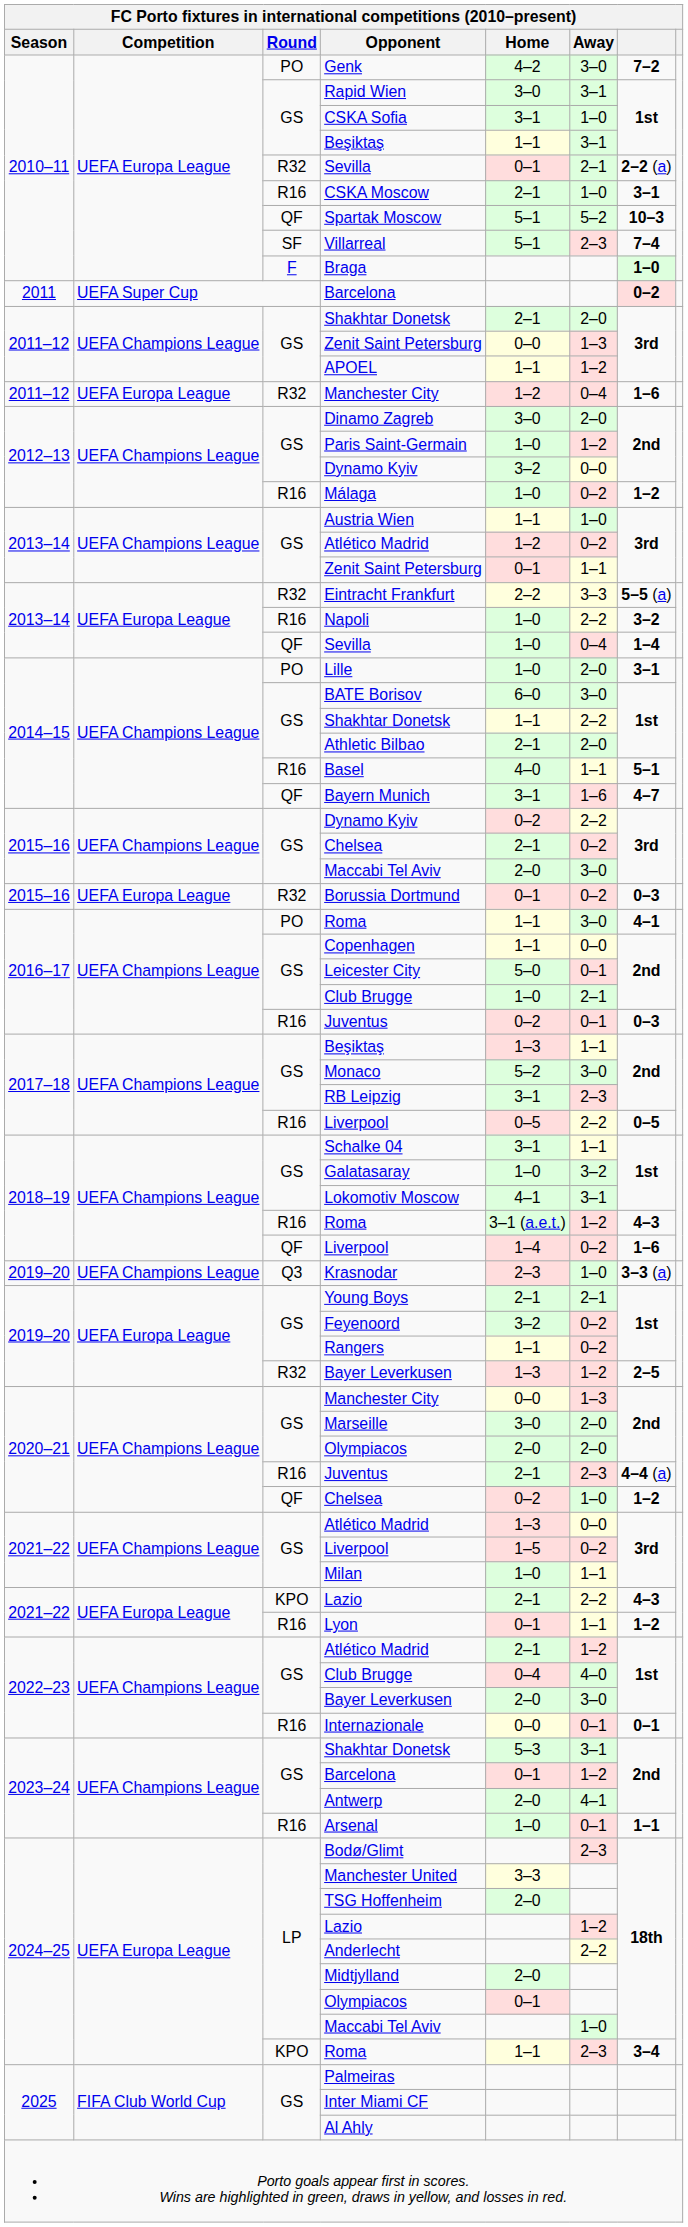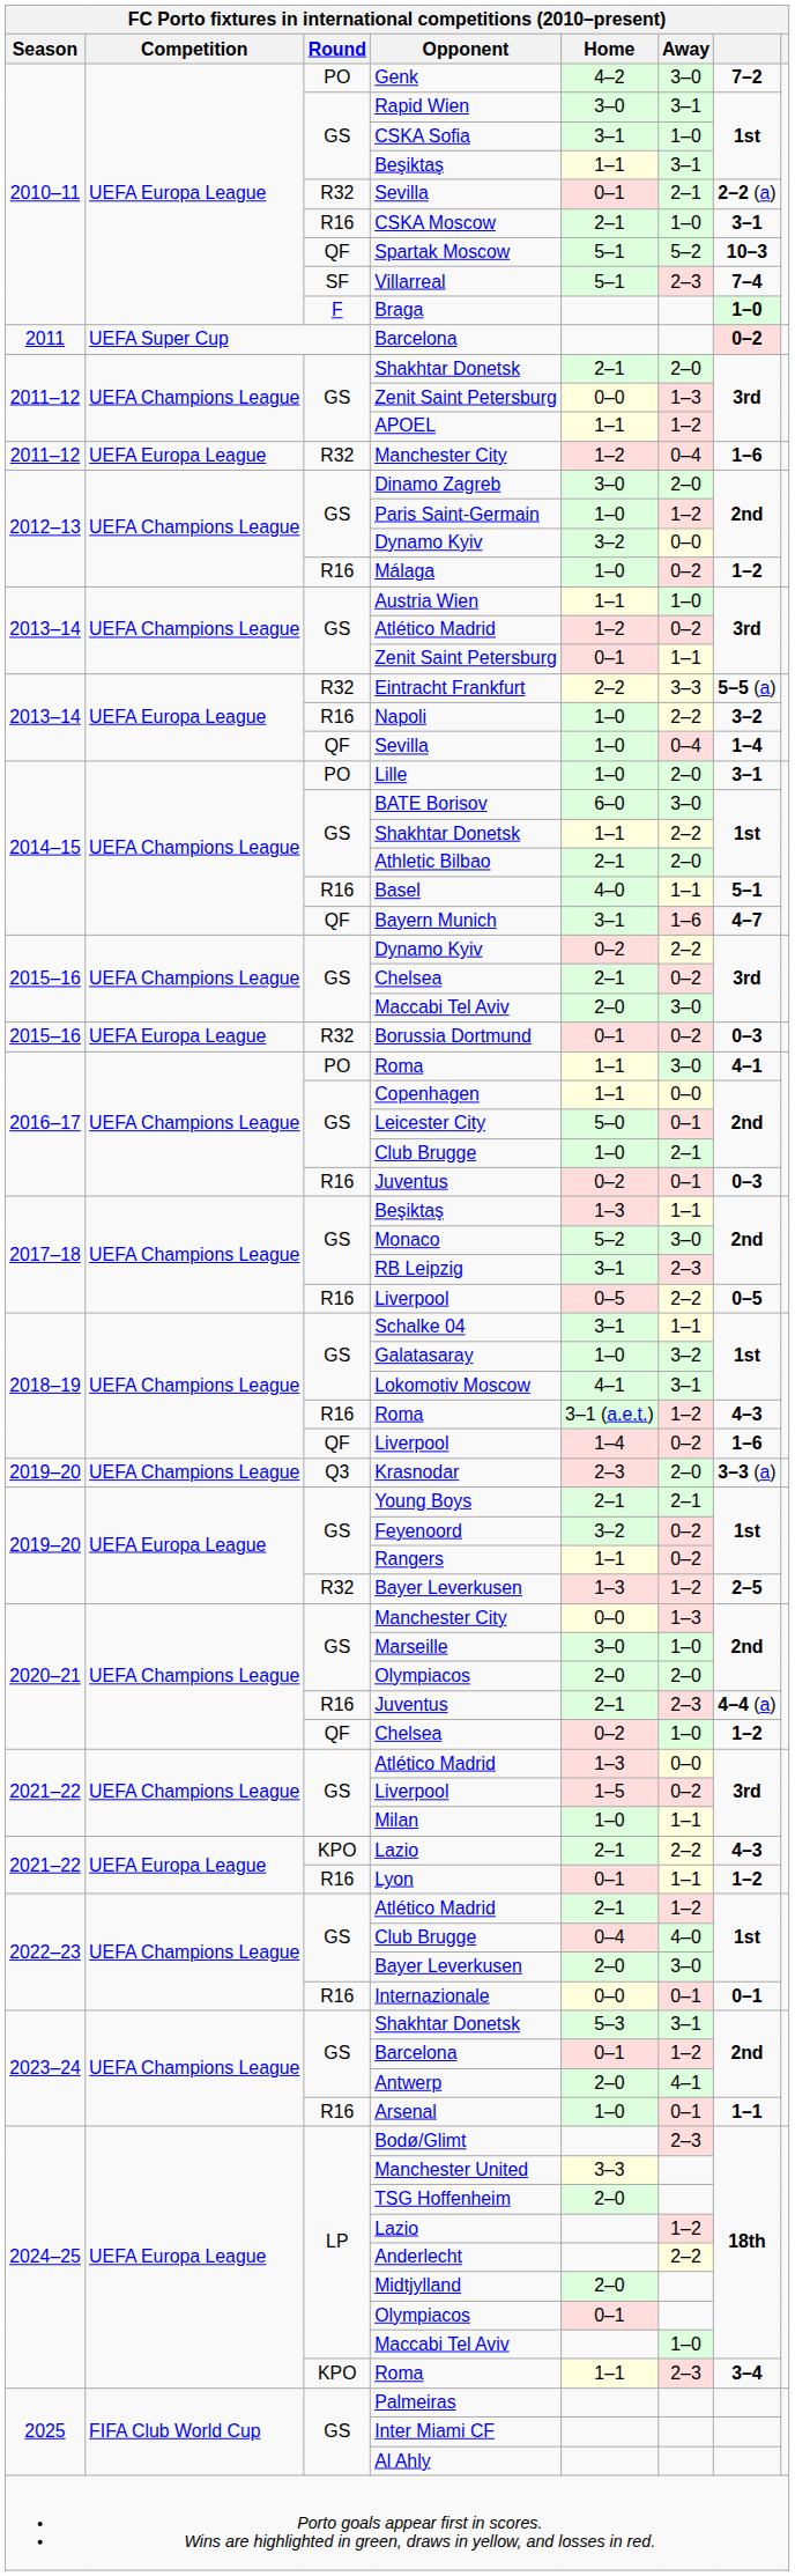Krasnodar | Away: 1–0 -> 2–0
Marseille | Away: 2–0 -> 1–0
